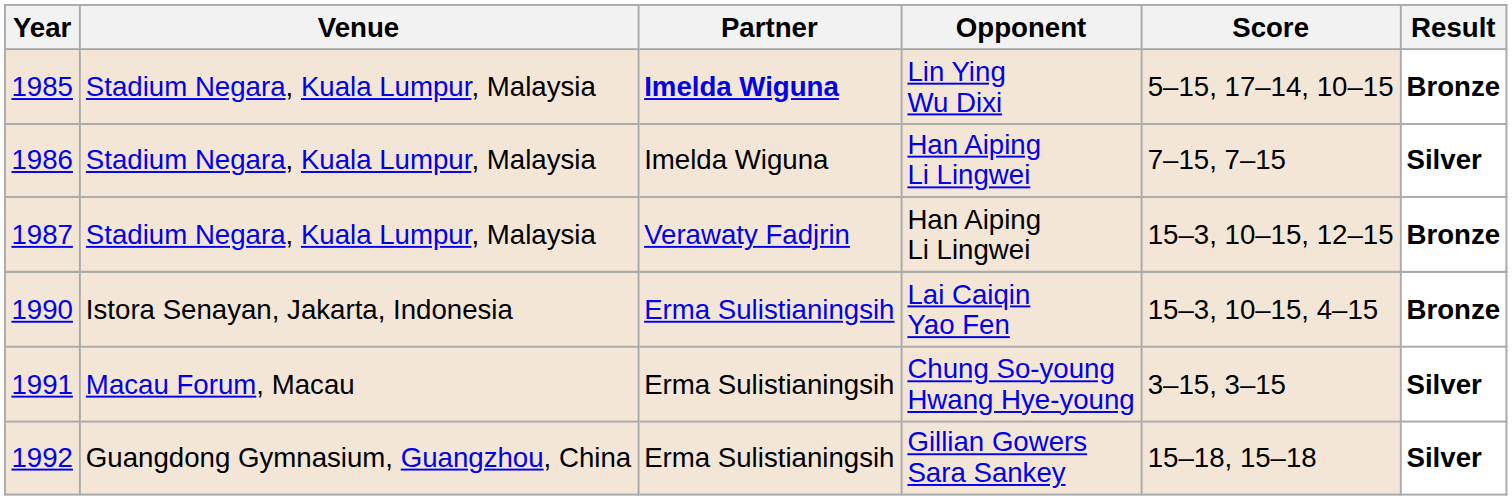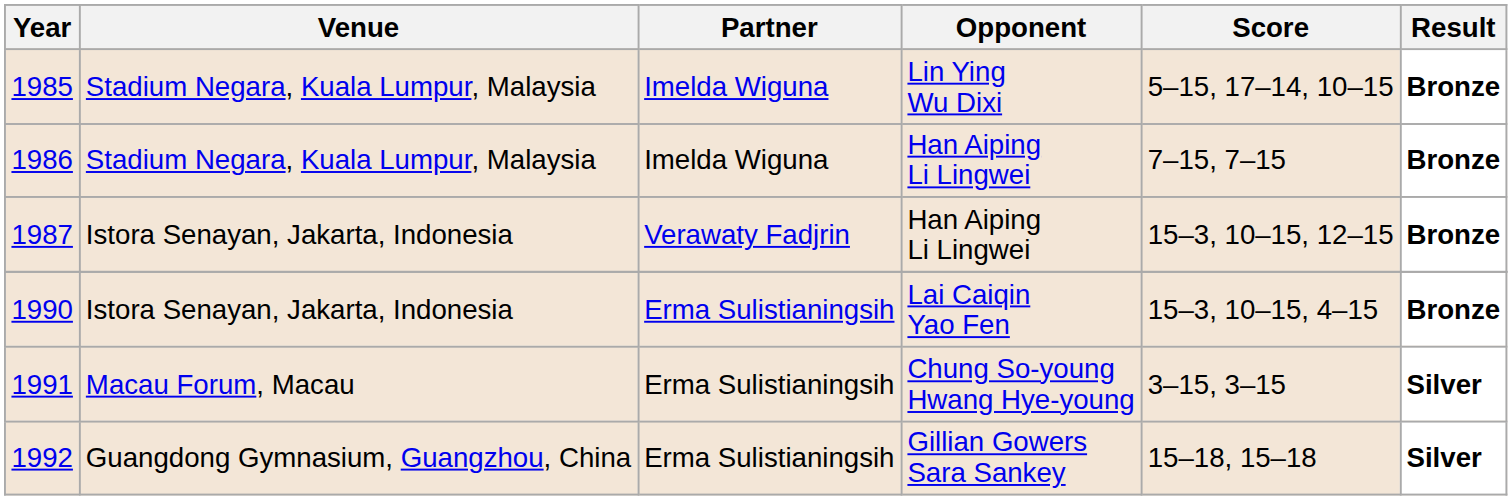1985 | Partner: bold -> normal
1986 | Result: Silver -> Bronze
1987 | Venue: Stadium Negara, Kuala Lumpur, Malaysia -> Istora Senayan, Jakarta, Indonesia
